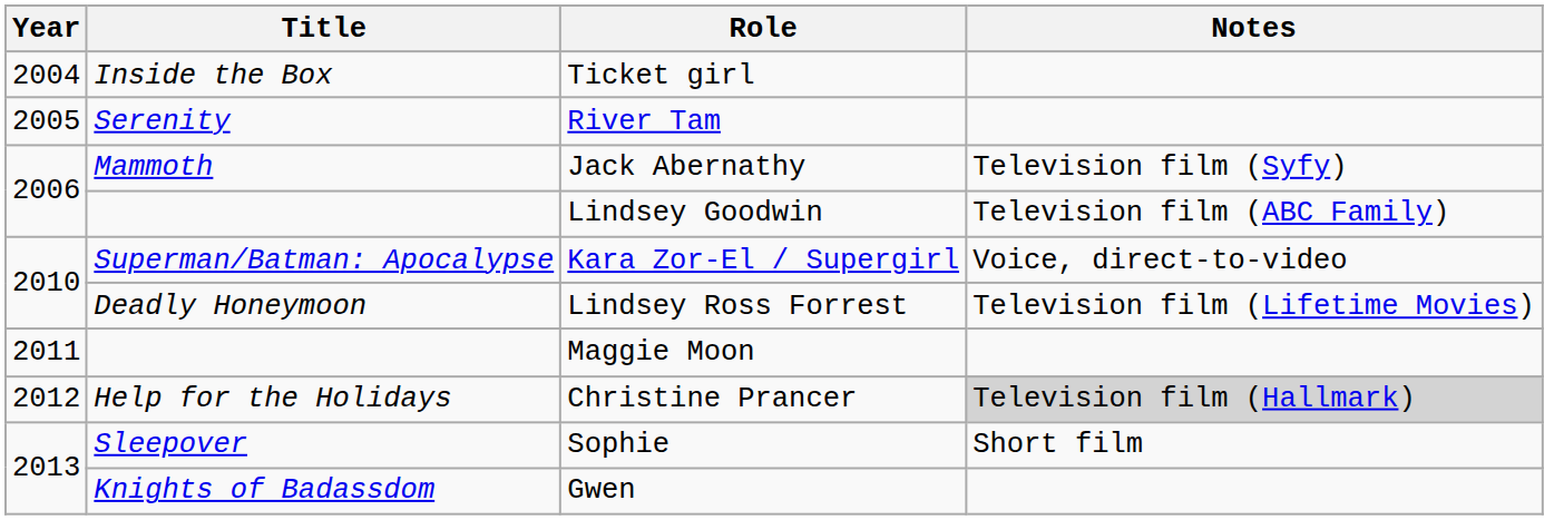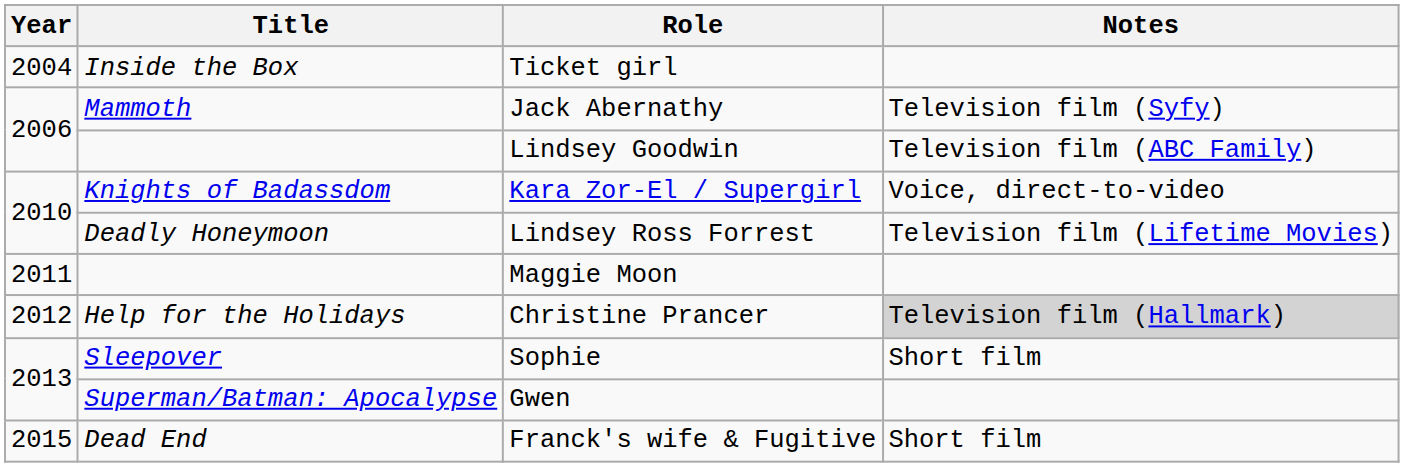- row: 2005 | Serenity | River Tam
Kara Zor-El / Supergirl | Title: Superman/Batman: Apocalypse -> Knights of Badassdom
Gwen | Title: Knights of Badassdom -> Superman/Batman: Apocalypse
+ row: 2015 | Dead End | Franck's wife & Fugitive | Short film
